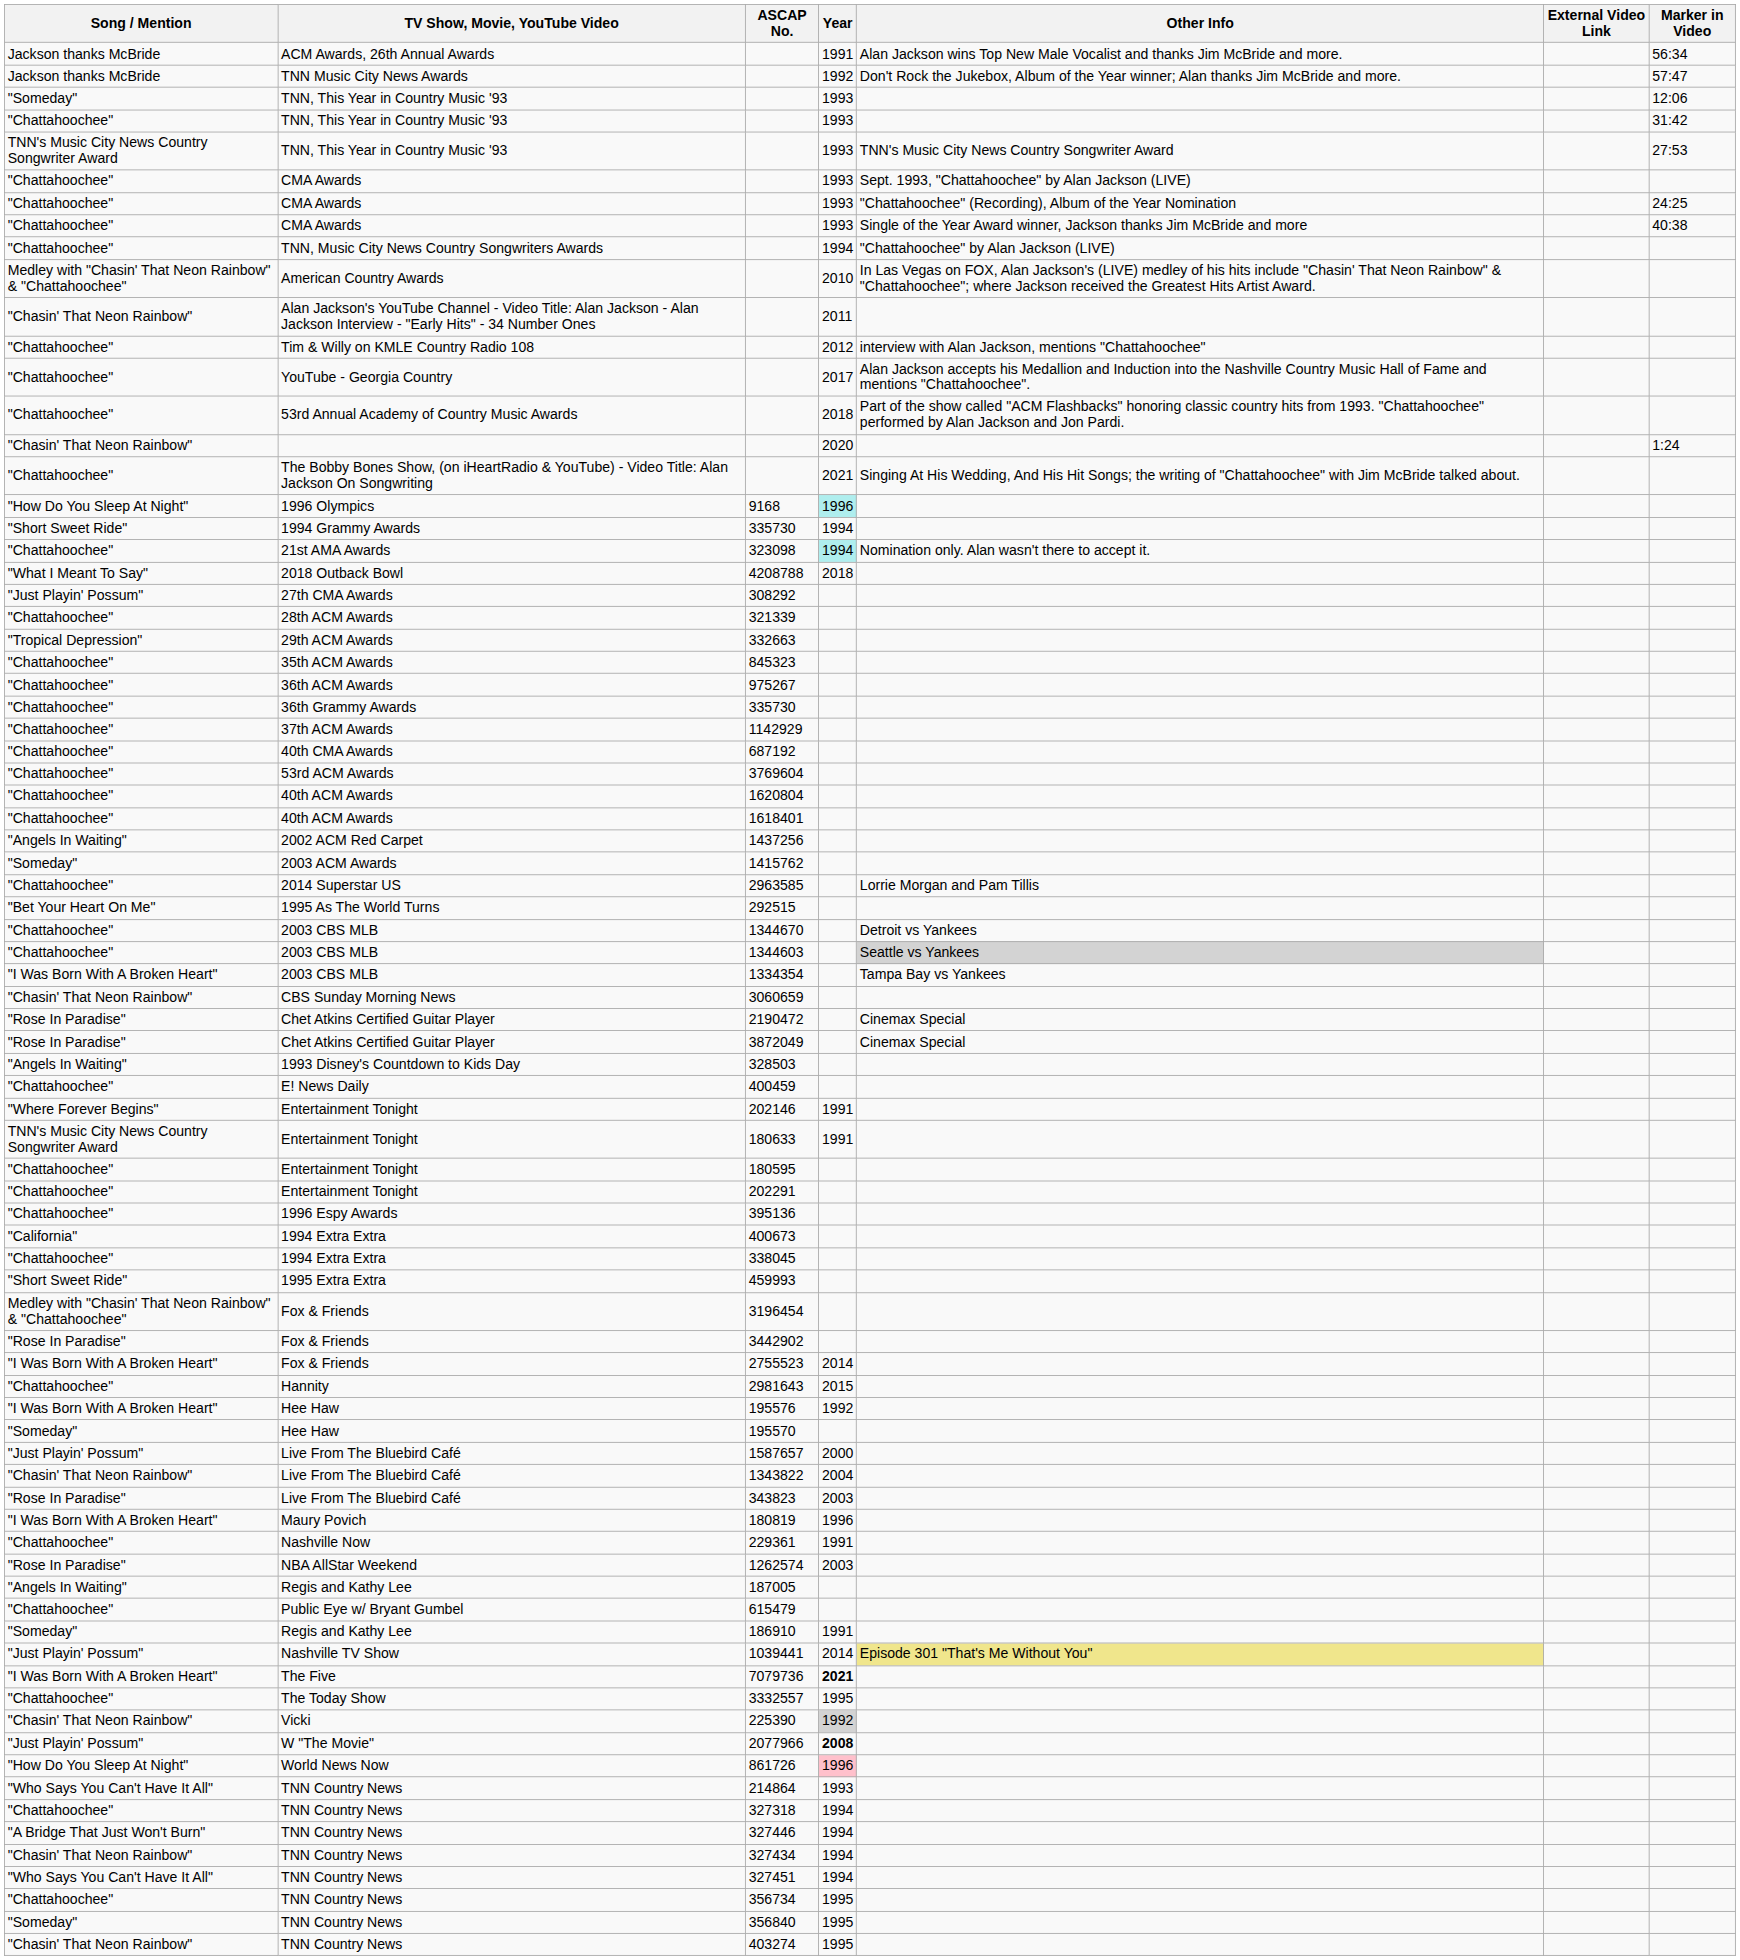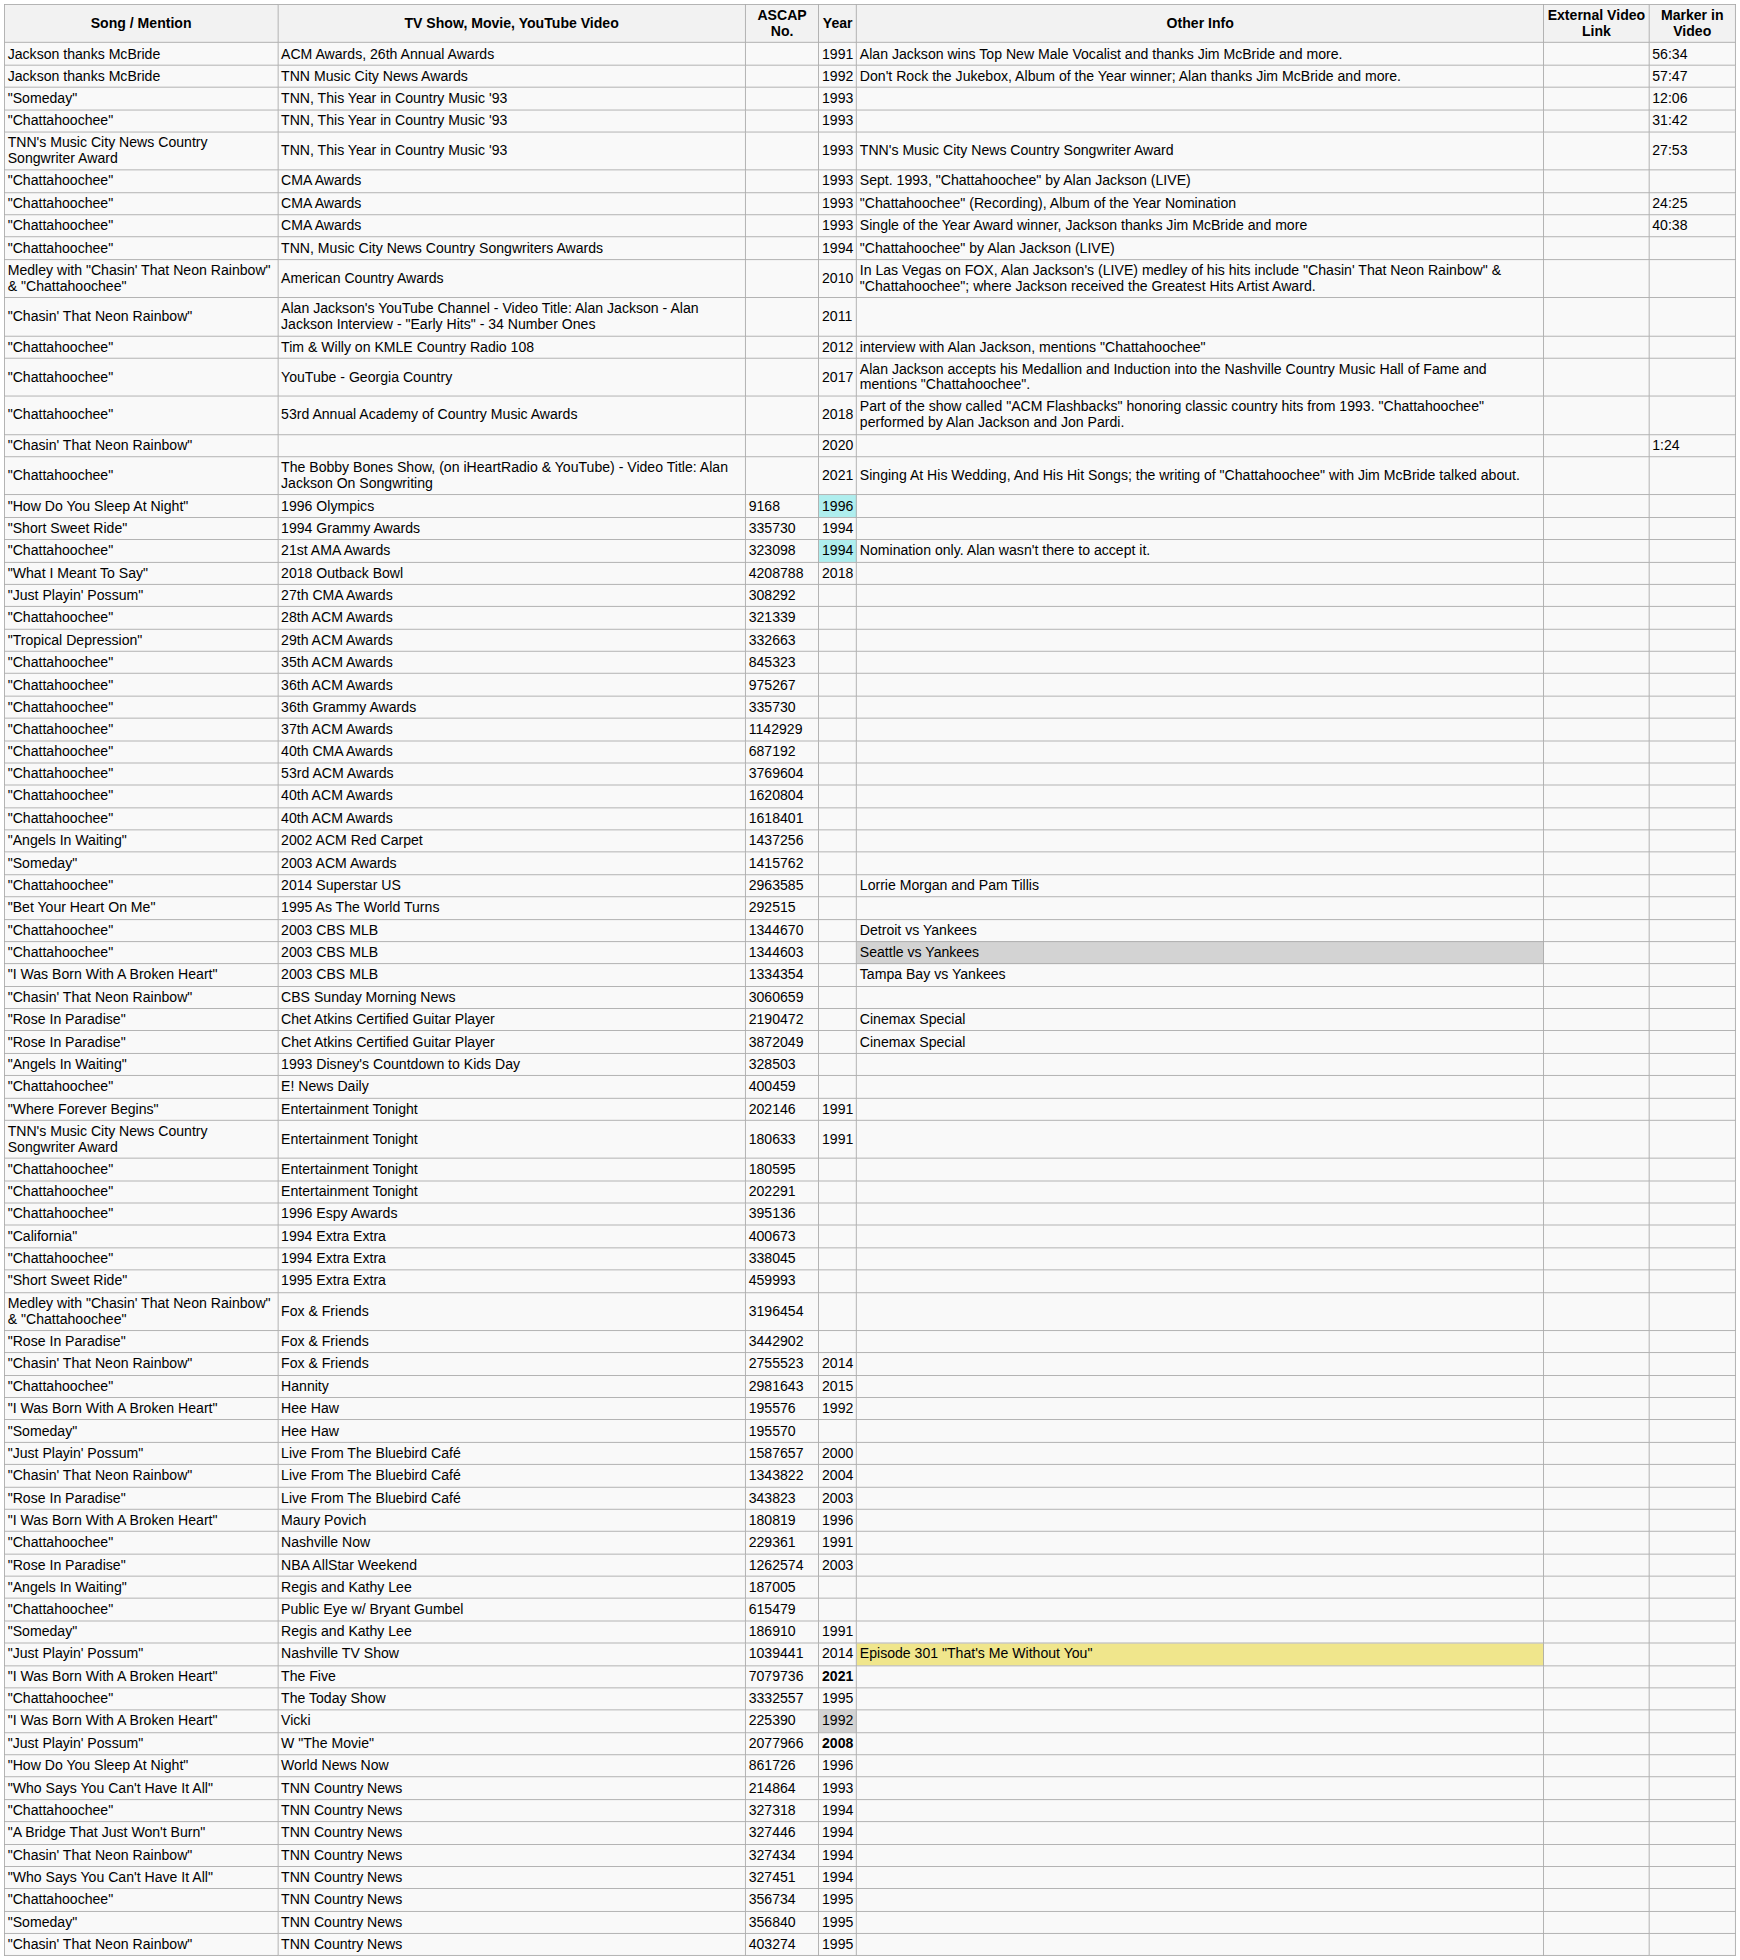2755523 | Song / Mention: "I Was Born With A Broken Heart" -> "Chasin' That Neon Rainbow"
225390 | Song / Mention: "Chasin' That Neon Rainbow" -> "I Was Born With A Broken Heart"
861726 | Year: pink background -> no background
